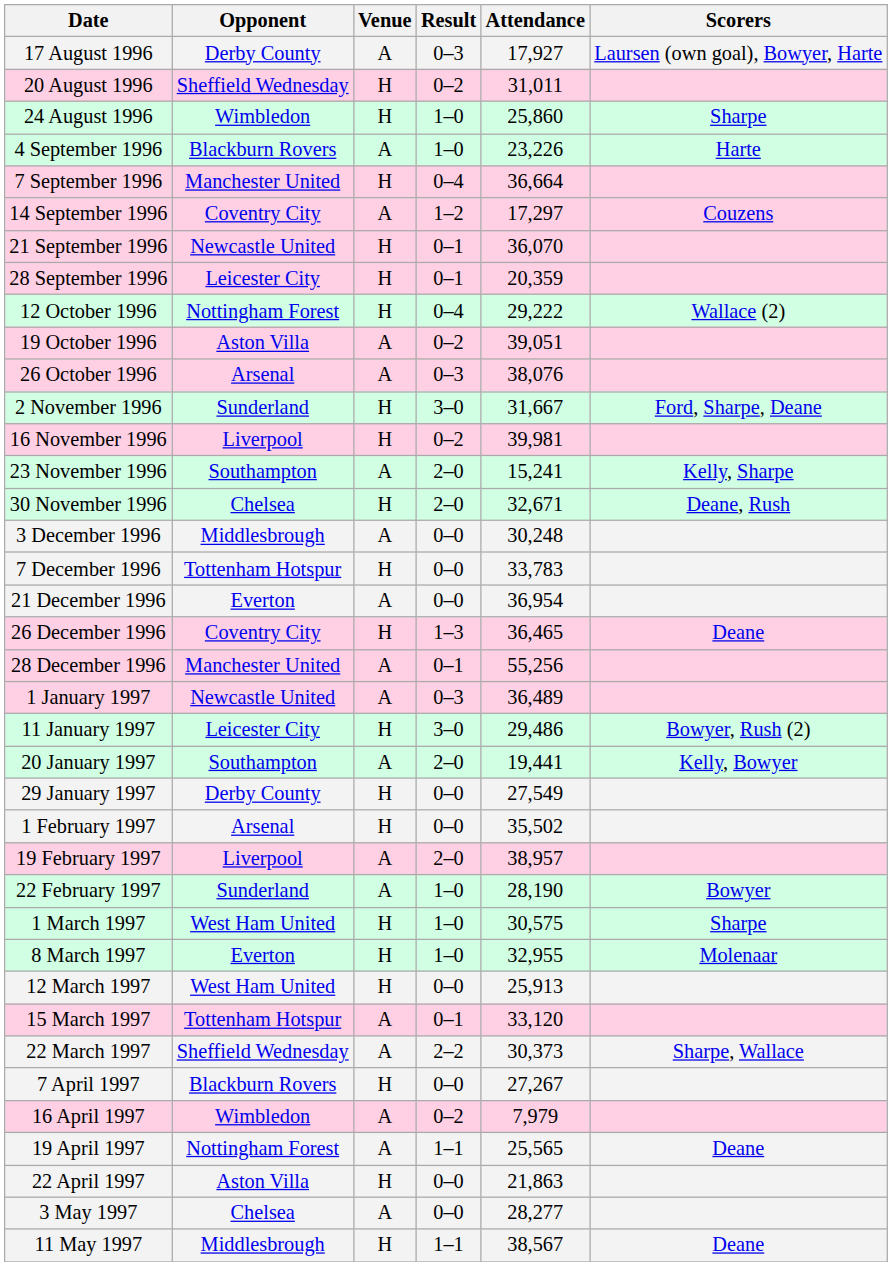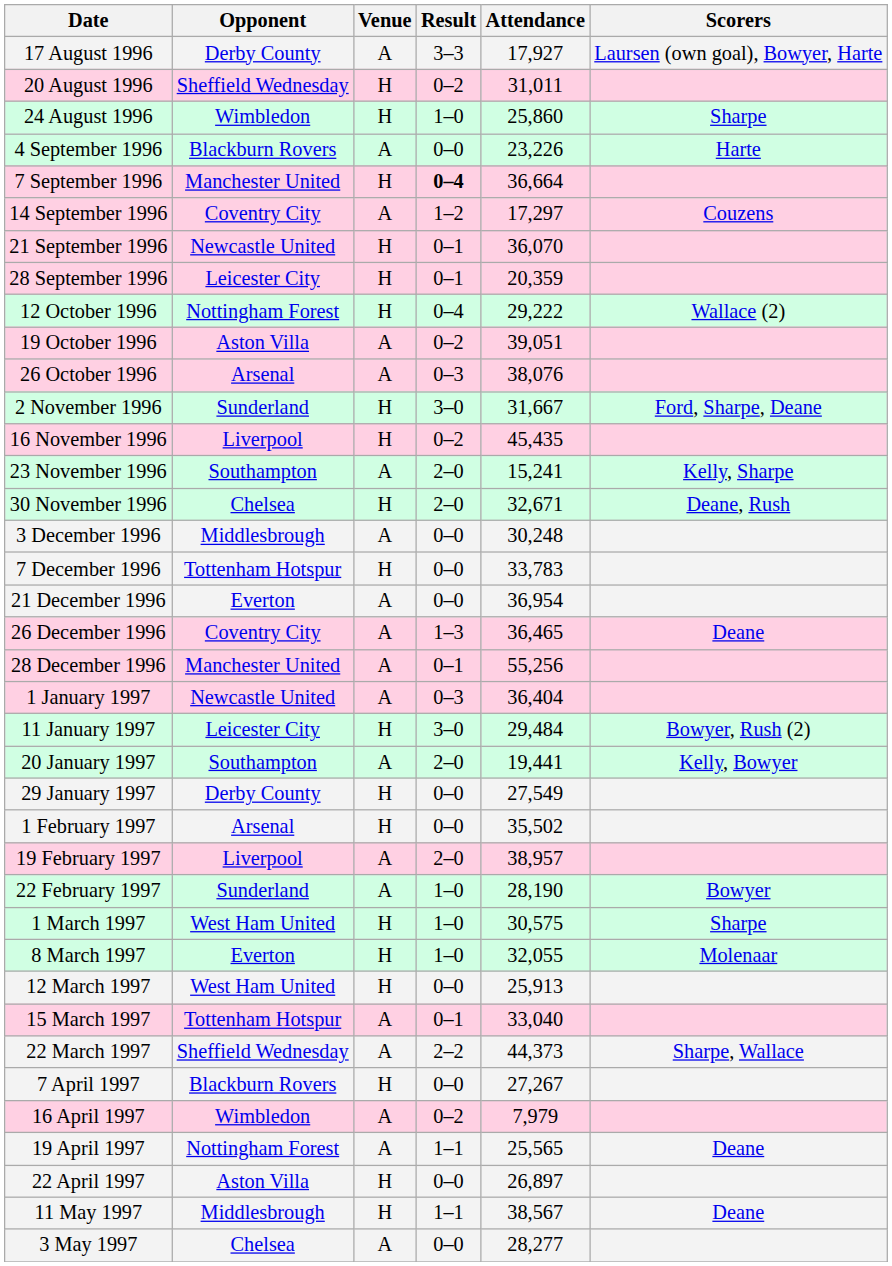17 August 1996 | Result: 0–3 -> 3–3
4 September 1996 | Result: 1–0 -> 0–0
7 September 1996 | Result: normal -> bold
16 November 1996 | Attendance: 39,981 -> 45,435
26 December 1996 | Venue: H -> A
1 January 1997 | Attendance: 36,489 -> 36,404
11 January 1997 | Attendance: 29,486 -> 29,484
8 March 1997 | Attendance: 32,955 -> 32,055
15 March 1997 | Attendance: 33,120 -> 33,040
22 March 1997 | Attendance: 30,373 -> 44,373
22 April 1997 | Attendance: 21,863 -> 26,897
rows swapped: 3 May 1997 <-> 11 May 1997
